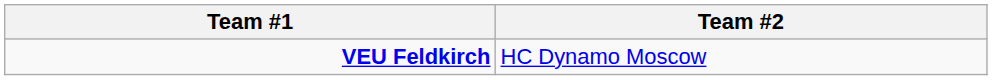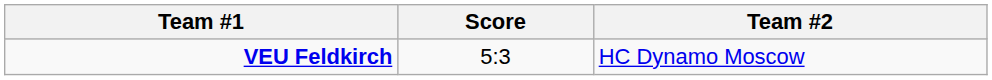+ column: Score | 5:3
